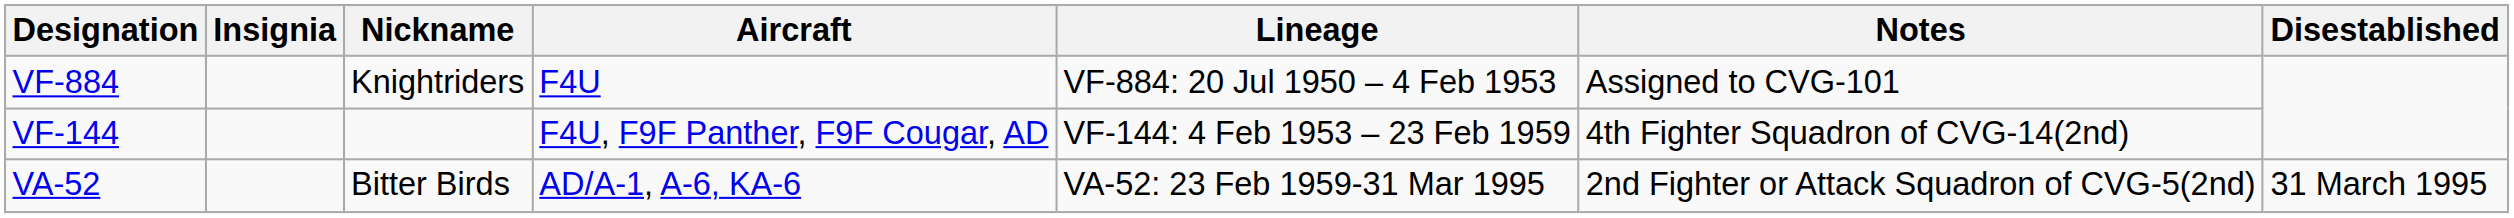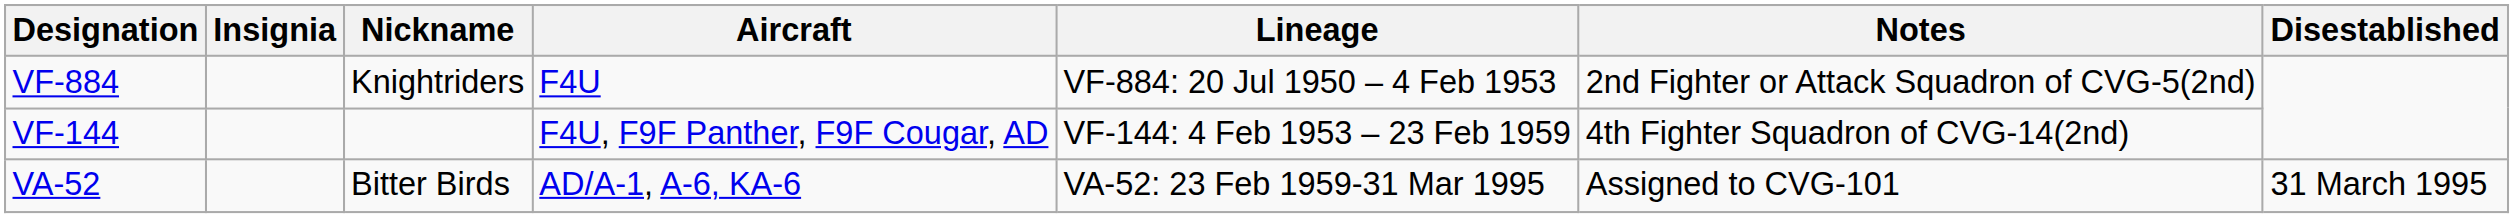VF-884 | Notes: Assigned to CVG-101 -> 2nd Fighter or Attack Squadron of CVG-5(2nd)
VA-52 | Notes: 2nd Fighter or Attack Squadron of CVG-5(2nd) -> Assigned to CVG-101
